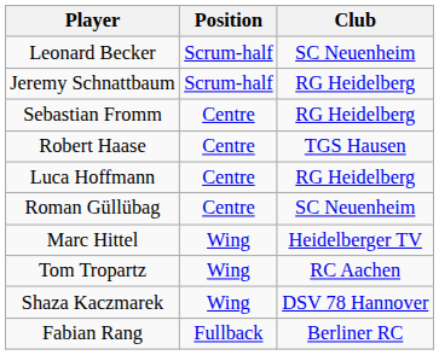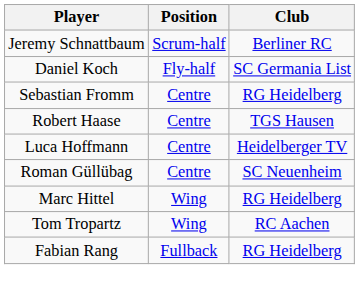- row: Leonard Becker | Scrum-half | SC Neuenheim
Jeremy Schnattbaum | Club: RG Heidelberg -> Berliner RC
+ row: Daniel Koch | Fly-half | SC Germania List
Luca Hoffmann | Club: RG Heidelberg -> Heidelberger TV
Marc Hittel | Club: Heidelberger TV -> RG Heidelberg
- row: Shaza Kaczmarek | Wing | DSV 78 Hannover
Fabian Rang | Club: Berliner RC -> RG Heidelberg
